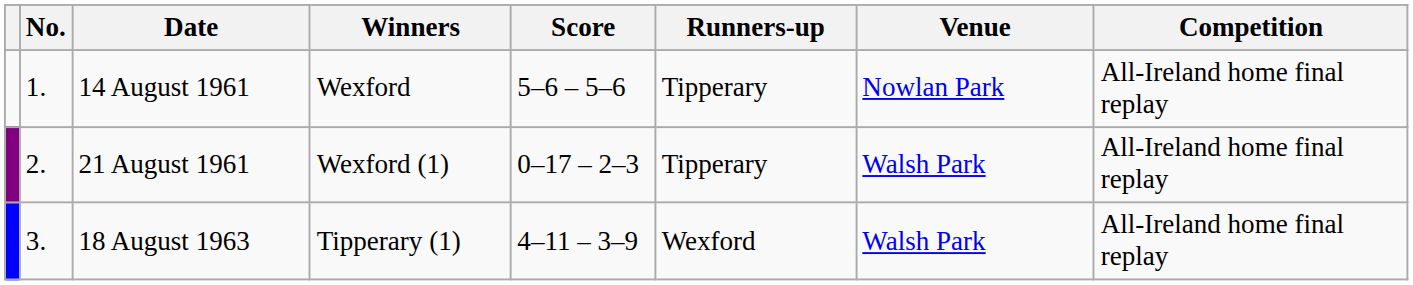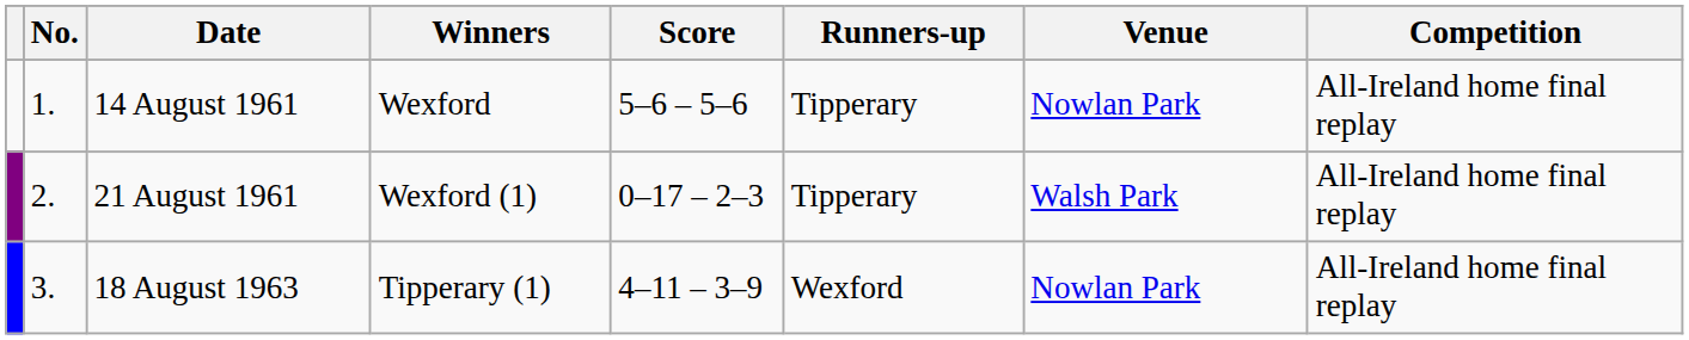18 August 1963 | Venue: Walsh Park -> Nowlan Park
